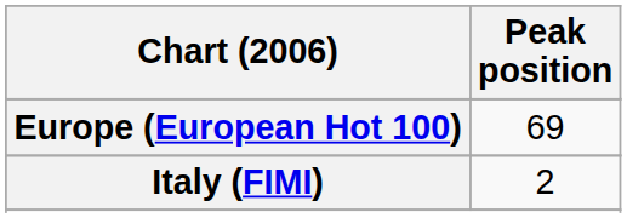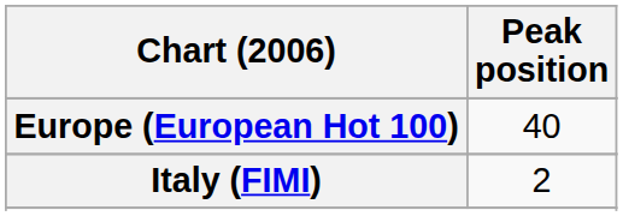Europe (European Hot 100) | Peak position: 69 -> 40
